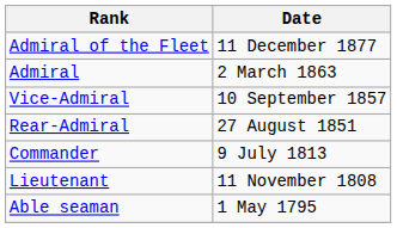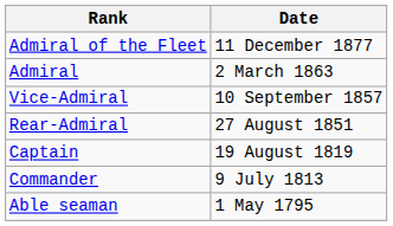+ row: Captain | 19 August 1819
- row: Lieutenant | 11 November 1808
